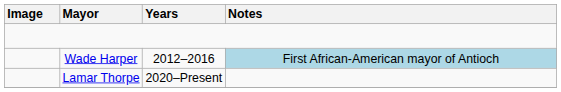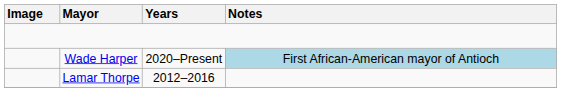Wade Harper | Years: 2012–2016 -> 2020–Present
Lamar Thorpe | Years: 2020–Present -> 2012–2016
